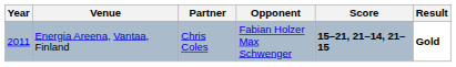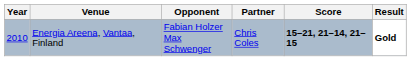columns swapped: Partner <-> Opponent
Energia Areena, Vantaa, Finland | Year: 2011 -> 2010
